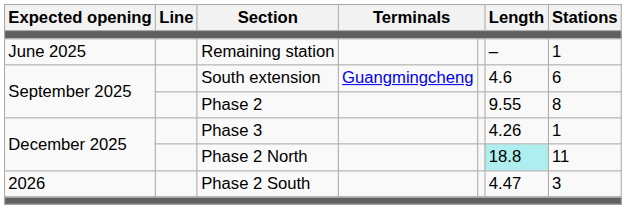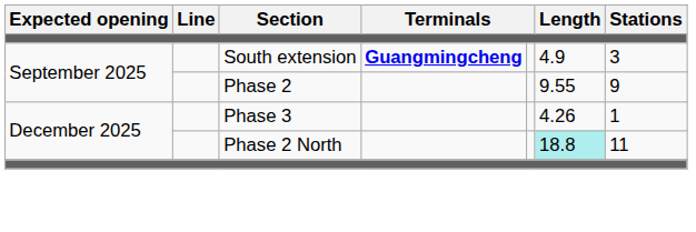- row: June 2025 | Remaining station | – | 1
South extension | column 4: normal -> bold
South extension | Length: 4.6 -> 4.9
South extension | Stations: 6 -> 3
Phase 2 | Stations: 8 -> 9
- row: 2026 | Phase 2 South | 4.47 | 3
